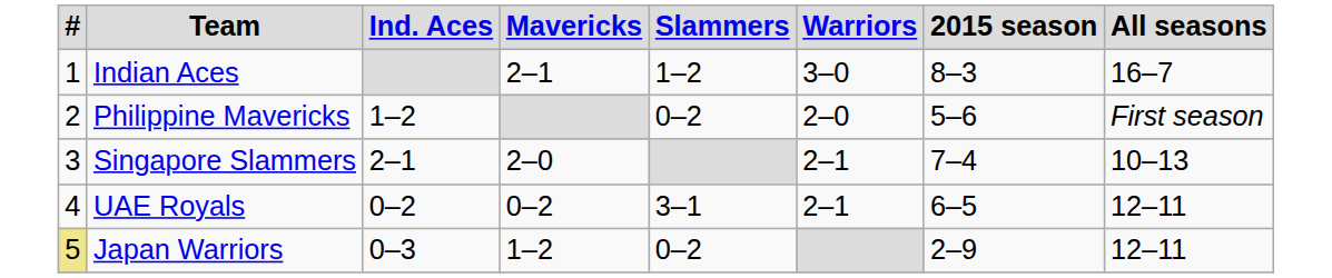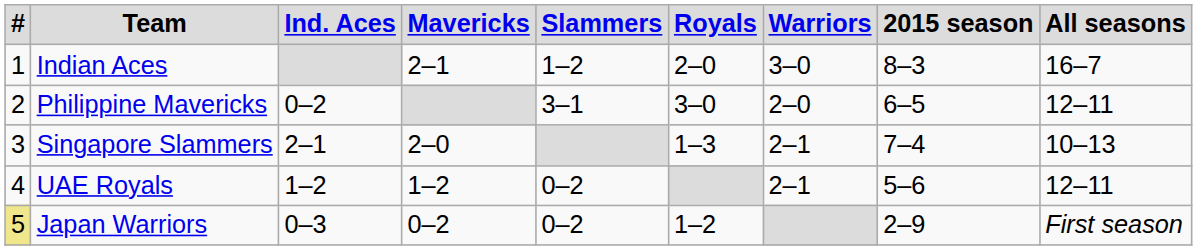+ column: Royals | 2–0 | 3–0 | 1–3 | 1–2
Philippine Mavericks | Ind. Aces: 1–2 -> 0–2
Philippine Mavericks | Slammers: 0–2 -> 3–1
Philippine Mavericks | 2015 season: 5–6 -> 6–5
Philippine Mavericks | All seasons: First season -> 12–11
UAE Royals | Ind. Aces: 0–2 -> 1–2
UAE Royals | Mavericks: 0–2 -> 1–2
UAE Royals | Slammers: 3–1 -> 0–2
UAE Royals | 2015 season: 6–5 -> 5–6
Japan Warriors | Mavericks: 1–2 -> 0–2
Japan Warriors | All seasons: 12–11 -> First season
